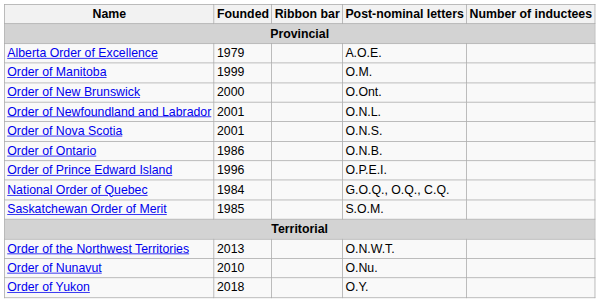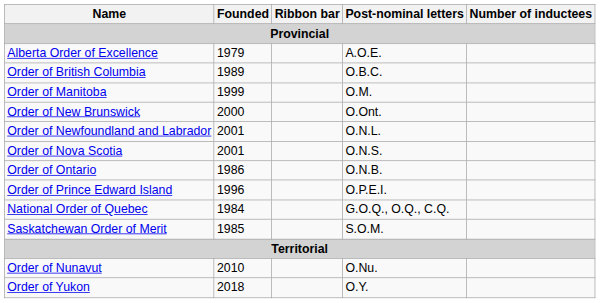+ row: Order of British Columbia | 1989 | O.B.C.
- row: Order of the Northwest Territories | 2013 | O.N.W.T.
